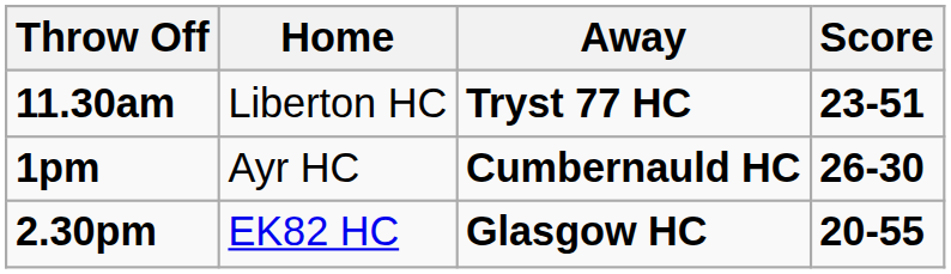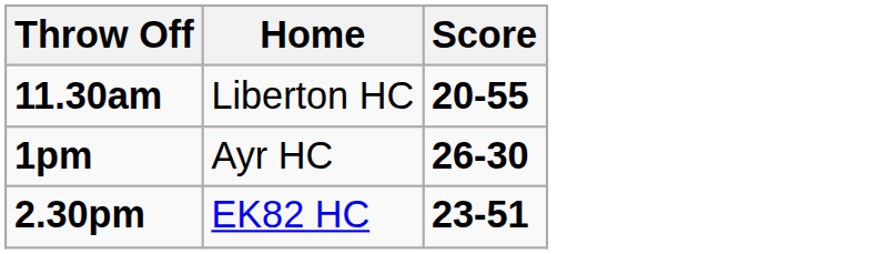- column: Away | Tryst 77 HC | Cumbernauld HC | Glasgow HC
11.30am | Score: 23-51 -> 20-55
2.30pm | Score: 20-55 -> 23-51
